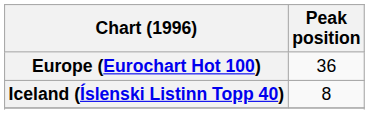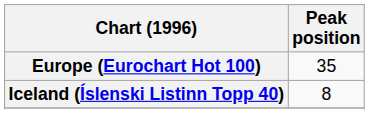Europe (Eurochart Hot 100) | Peak position: 36 -> 35
